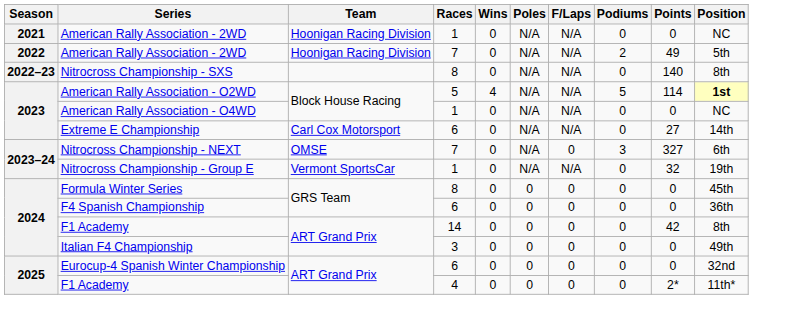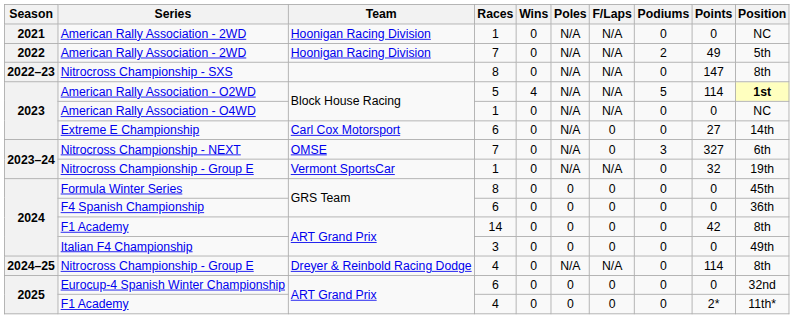Nitrocross Championship - SXS | Points: 140 -> 147
Extreme E Championship | F/Laps: N/A -> 0
+ row: 2024–25 | Nitrocross Championship - Group E | Dreyer & Reinbold Racing Dodge | 4 | 0 | N/A | N/A | 0 | 114 | 8th
